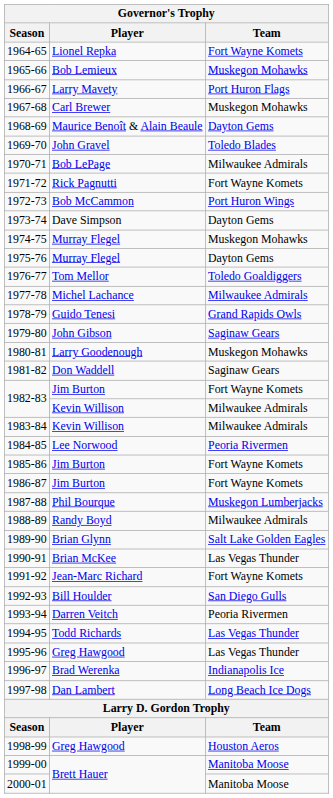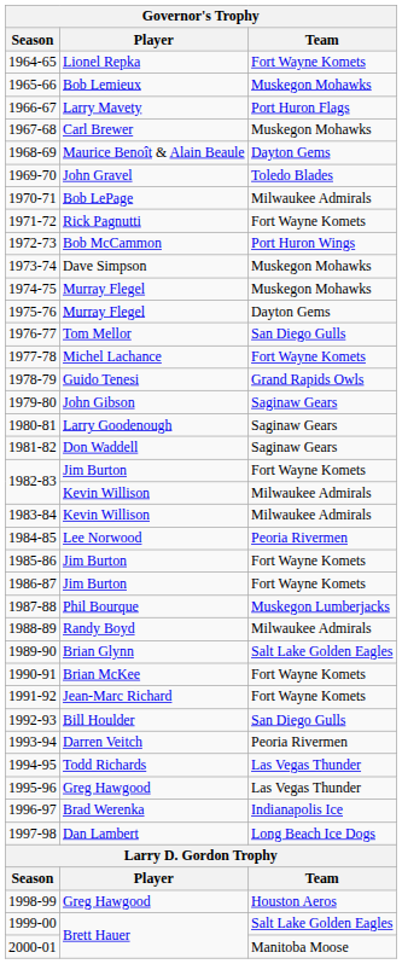1973-74 | Team: Dayton Gems -> Muskegon Mohawks
1976-77 | Team: Toledo Goaldiggers -> San Diego Gulls
1977-78 | Team: Milwaukee Admirals -> Fort Wayne Komets
1980-81 | Team: Muskegon Mohawks -> Saginaw Gears
1990-91 | Team: Las Vegas Thunder -> Fort Wayne Komets
1999-00 | Team: Manitoba Moose -> Salt Lake Golden Eagles
